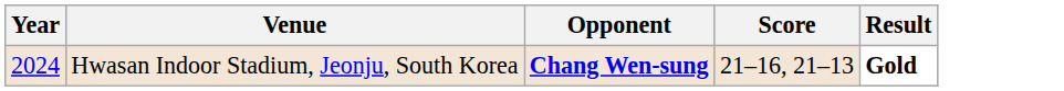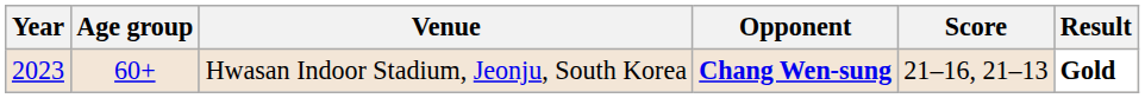+ column: Age group | 60+
Hwasan Indoor Stadium, Jeonju, South Korea | Year: 2024 -> 2023
